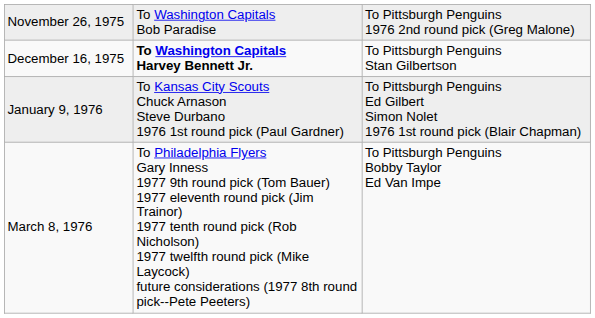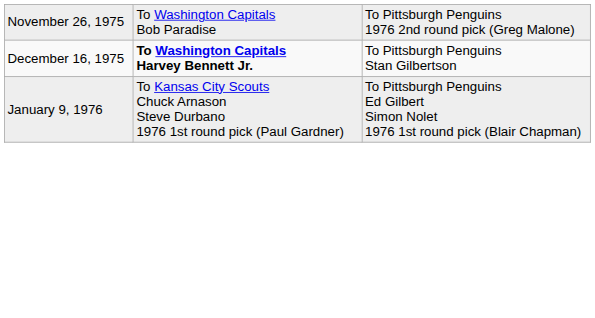- row: March 8, 1976 | To Philadelphia Flyers Gary Inness 1977 9th round pick (Tom Bauer) 1977 eleventh round pick (Jim Trainor) 1977 tenth round pick (Rob Nicholson) 1977 twelfth round pick (Mike Laycock) future considerations (1977 8th round pick--Pete Peeters) | To Pittsburgh Penguins Bobby Taylor Ed Van Impe
